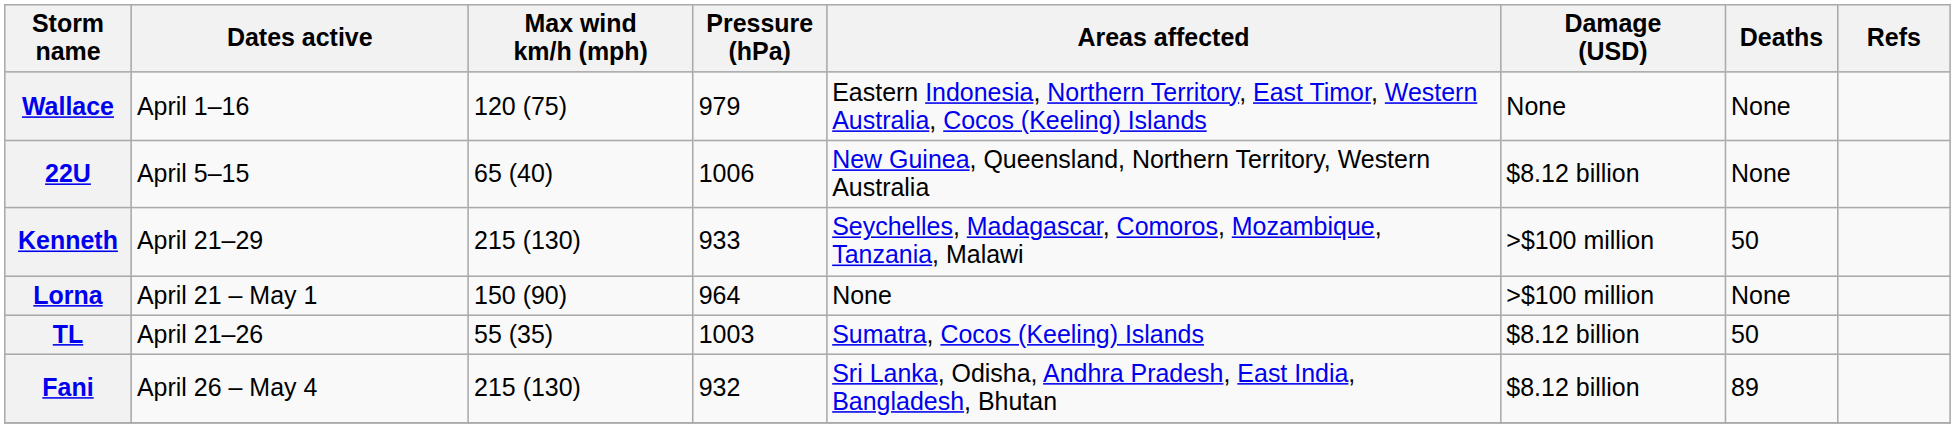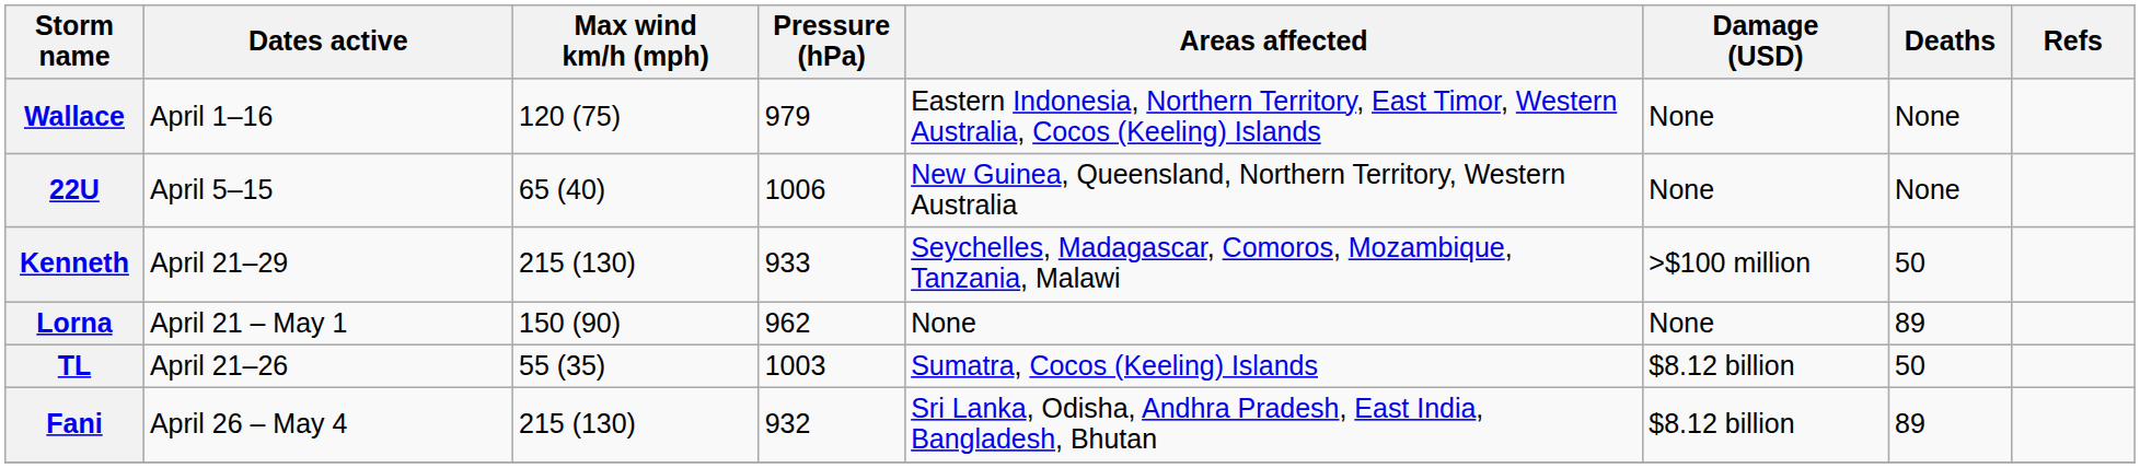22U | Damage (USD): $8.12 billion -> None
Lorna | Pressure (hPa): 964 -> 962
Lorna | Damage (USD): >$100 million -> None
Lorna | Deaths: None -> 89
